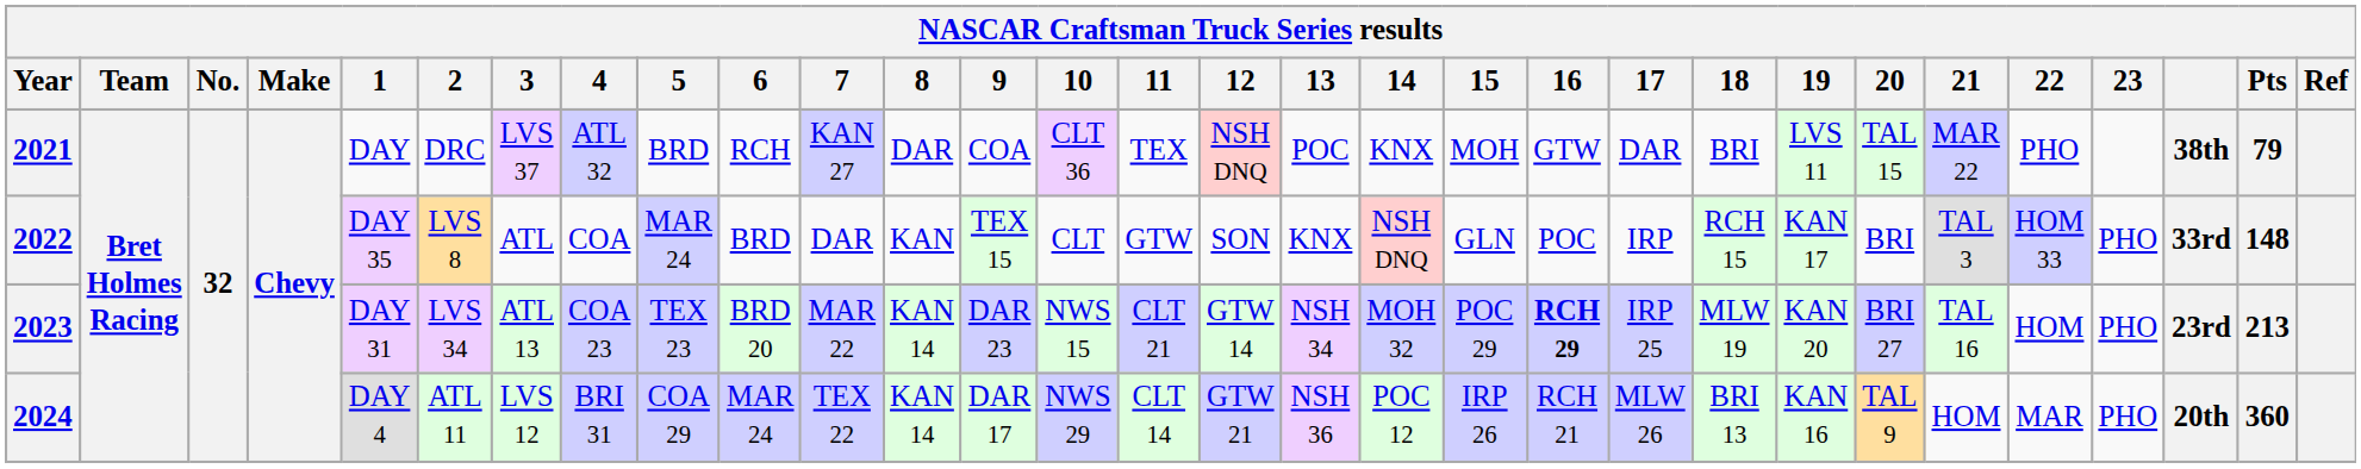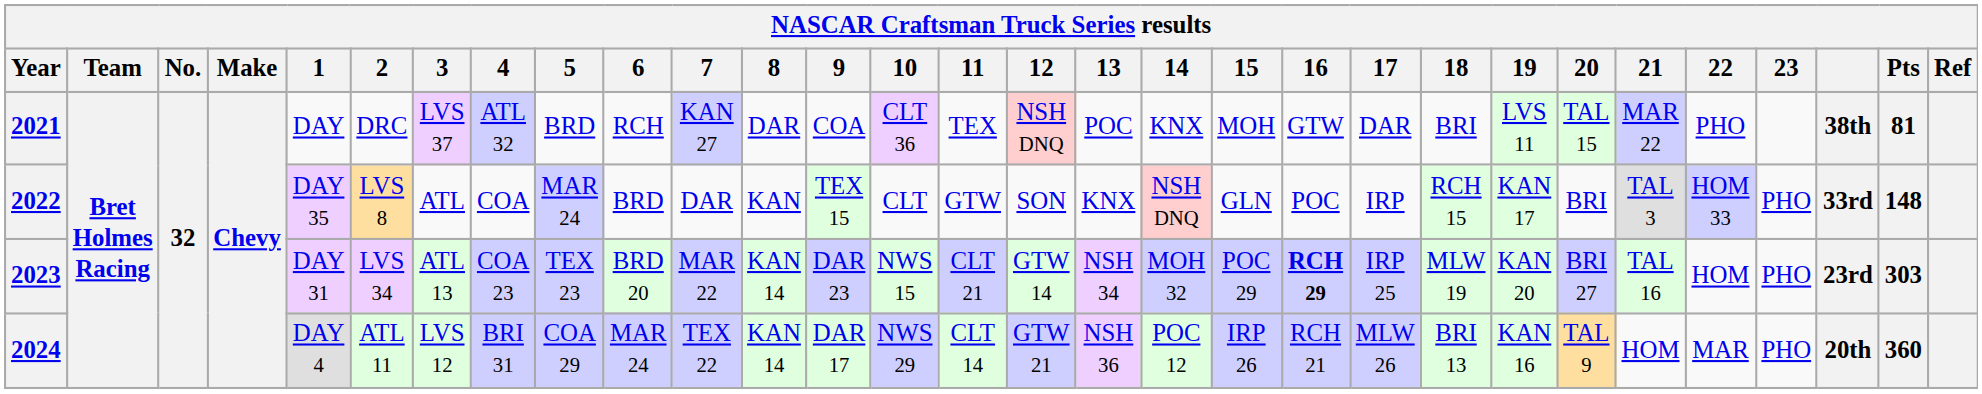2021 | Pts: 79 -> 81
2023 | Pts: 213 -> 303
